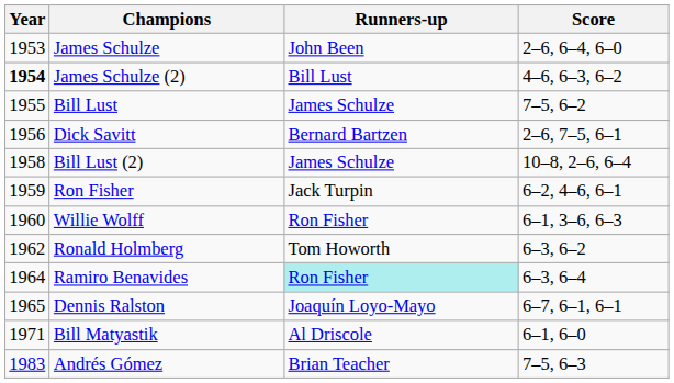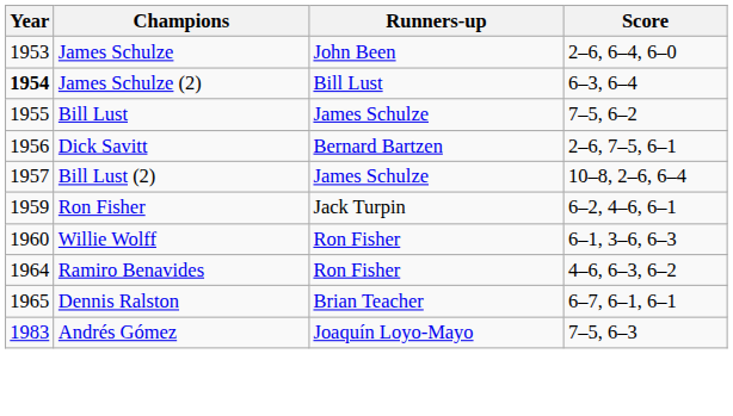James Schulze (2) | Score: 4–6, 6–3, 6–2 -> 6–3, 6–4
Bill Lust (2) | Year: 1958 -> 1957
- row: 1962 | Ronald Holmberg | Tom Howorth | 6–3, 6–2
Ramiro Benavides | Runners-up: paleturquoise background -> no background
Ramiro Benavides | Score: 6–3, 6–4 -> 4–6, 6–3, 6–2
Dennis Ralston | Runners-up: Joaquín Loyo-Mayo -> Brian Teacher
- row: 1971 | Bill Matyastik | Al Driscole | 6–1, 6–0
Andrés Gómez | Runners-up: Brian Teacher -> Joaquín Loyo-Mayo
